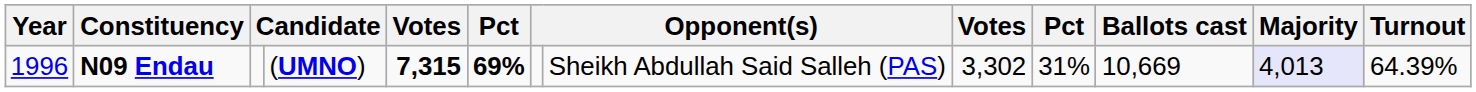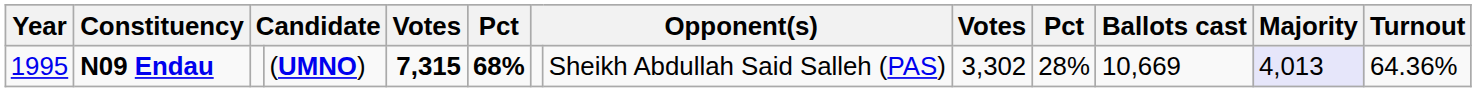N09 Endau | Year: 1996 -> 1995
N09 Endau | column 6: 69% -> 68%
N09 Endau | column 10: 31% -> 28%
N09 Endau | Turnout: 64.39% -> 64.36%
